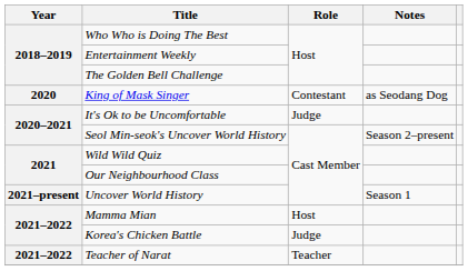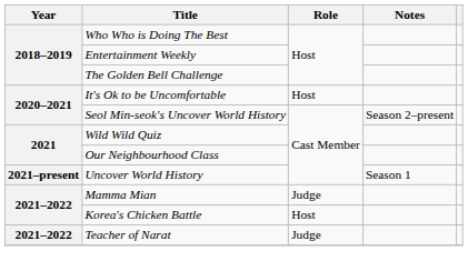- row: 2020 | King of Mask Singer | Contestant | as Seodang Dog
It's Ok to be Uncomfortable | Role: Judge -> Host
Mamma Mian | Role: Host -> Judge
Korea's Chicken Battle | Role: Judge -> Host
Teacher of Narat | Role: Teacher -> Judge
